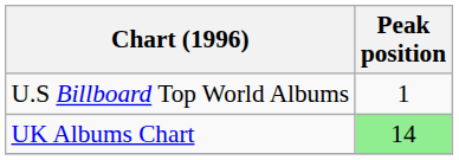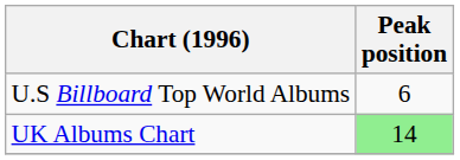U.S Billboard Top World Albums | Peak position: 1 -> 6
